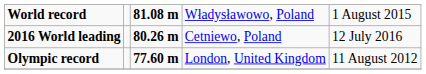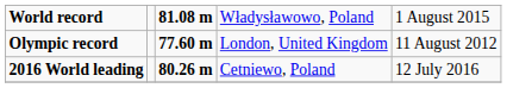rows swapped: Olympic record <-> 2016 World leading
